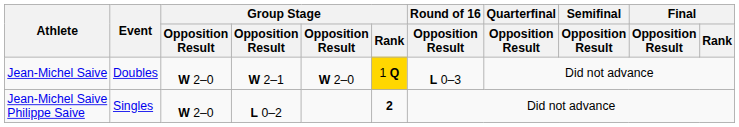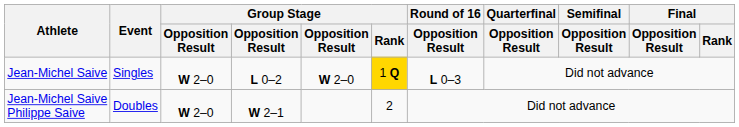Jean-Michel Saive | Event: Doubles -> Singles
Jean-Michel Saive | column 4: W 2–1 -> L 0–2
Jean-Michel Saive Philippe Saive | Event: Singles -> Doubles
Jean-Michel Saive Philippe Saive | column 4: L 0–2 -> W 2–1
Jean-Michel Saive Philippe Saive | Group Stage / Rank: bold -> normal
